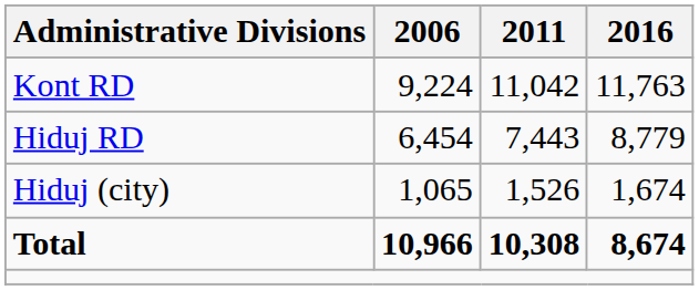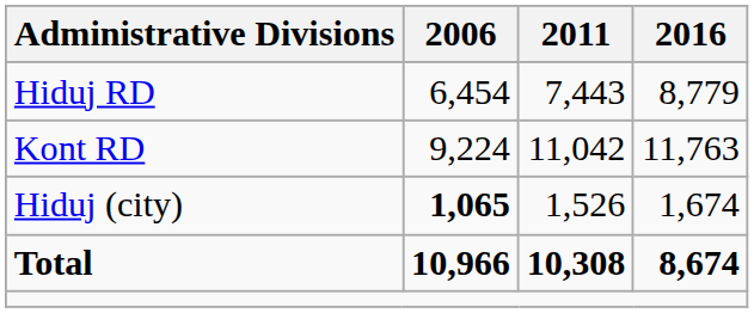rows swapped: Hiduj RD <-> Kont RD
Hiduj (city) | 2006: normal -> bold
